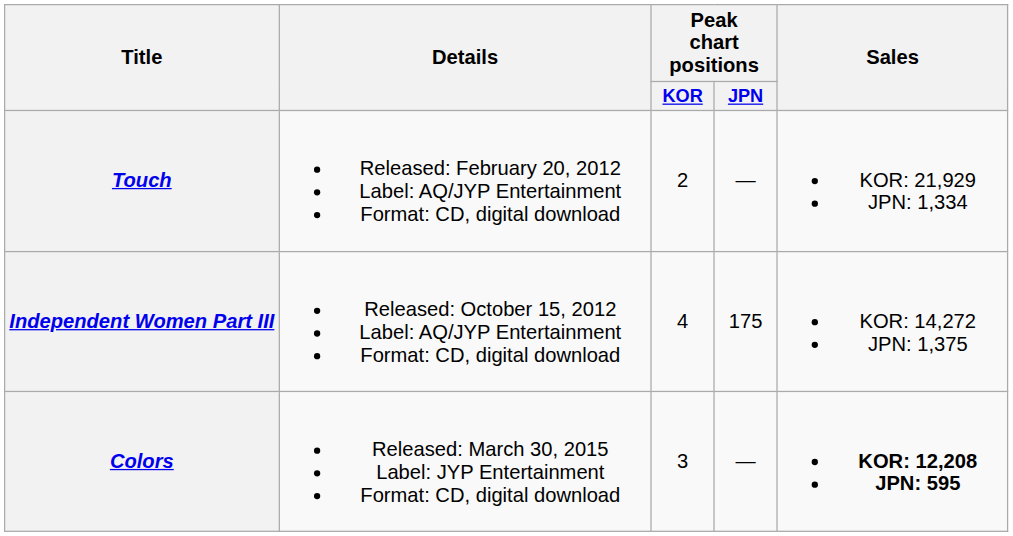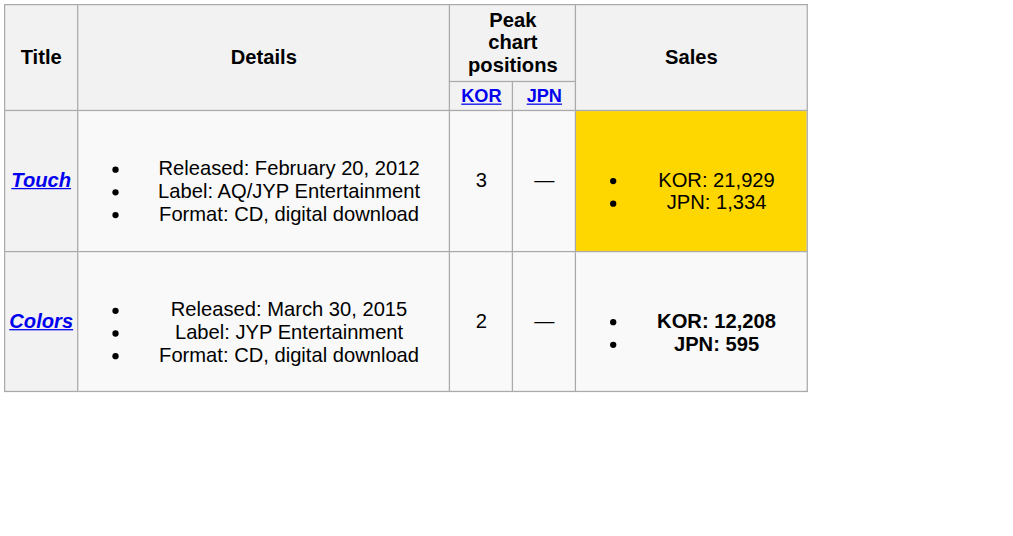Touch | Peak chart positions / KOR: 2 -> 3
Touch | Sales: no background -> gold background
- row: Independent Women Part III | Released: October 15, 2012 Label: AQ/JYP Entertainment Format: CD, digital download | 4 | 175 | KOR: 14,272 JPN: 1,375
Colors | Peak chart positions / KOR: 3 -> 2
